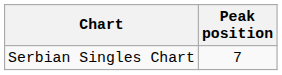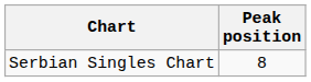Serbian Singles Chart | Peak position: 7 -> 8
